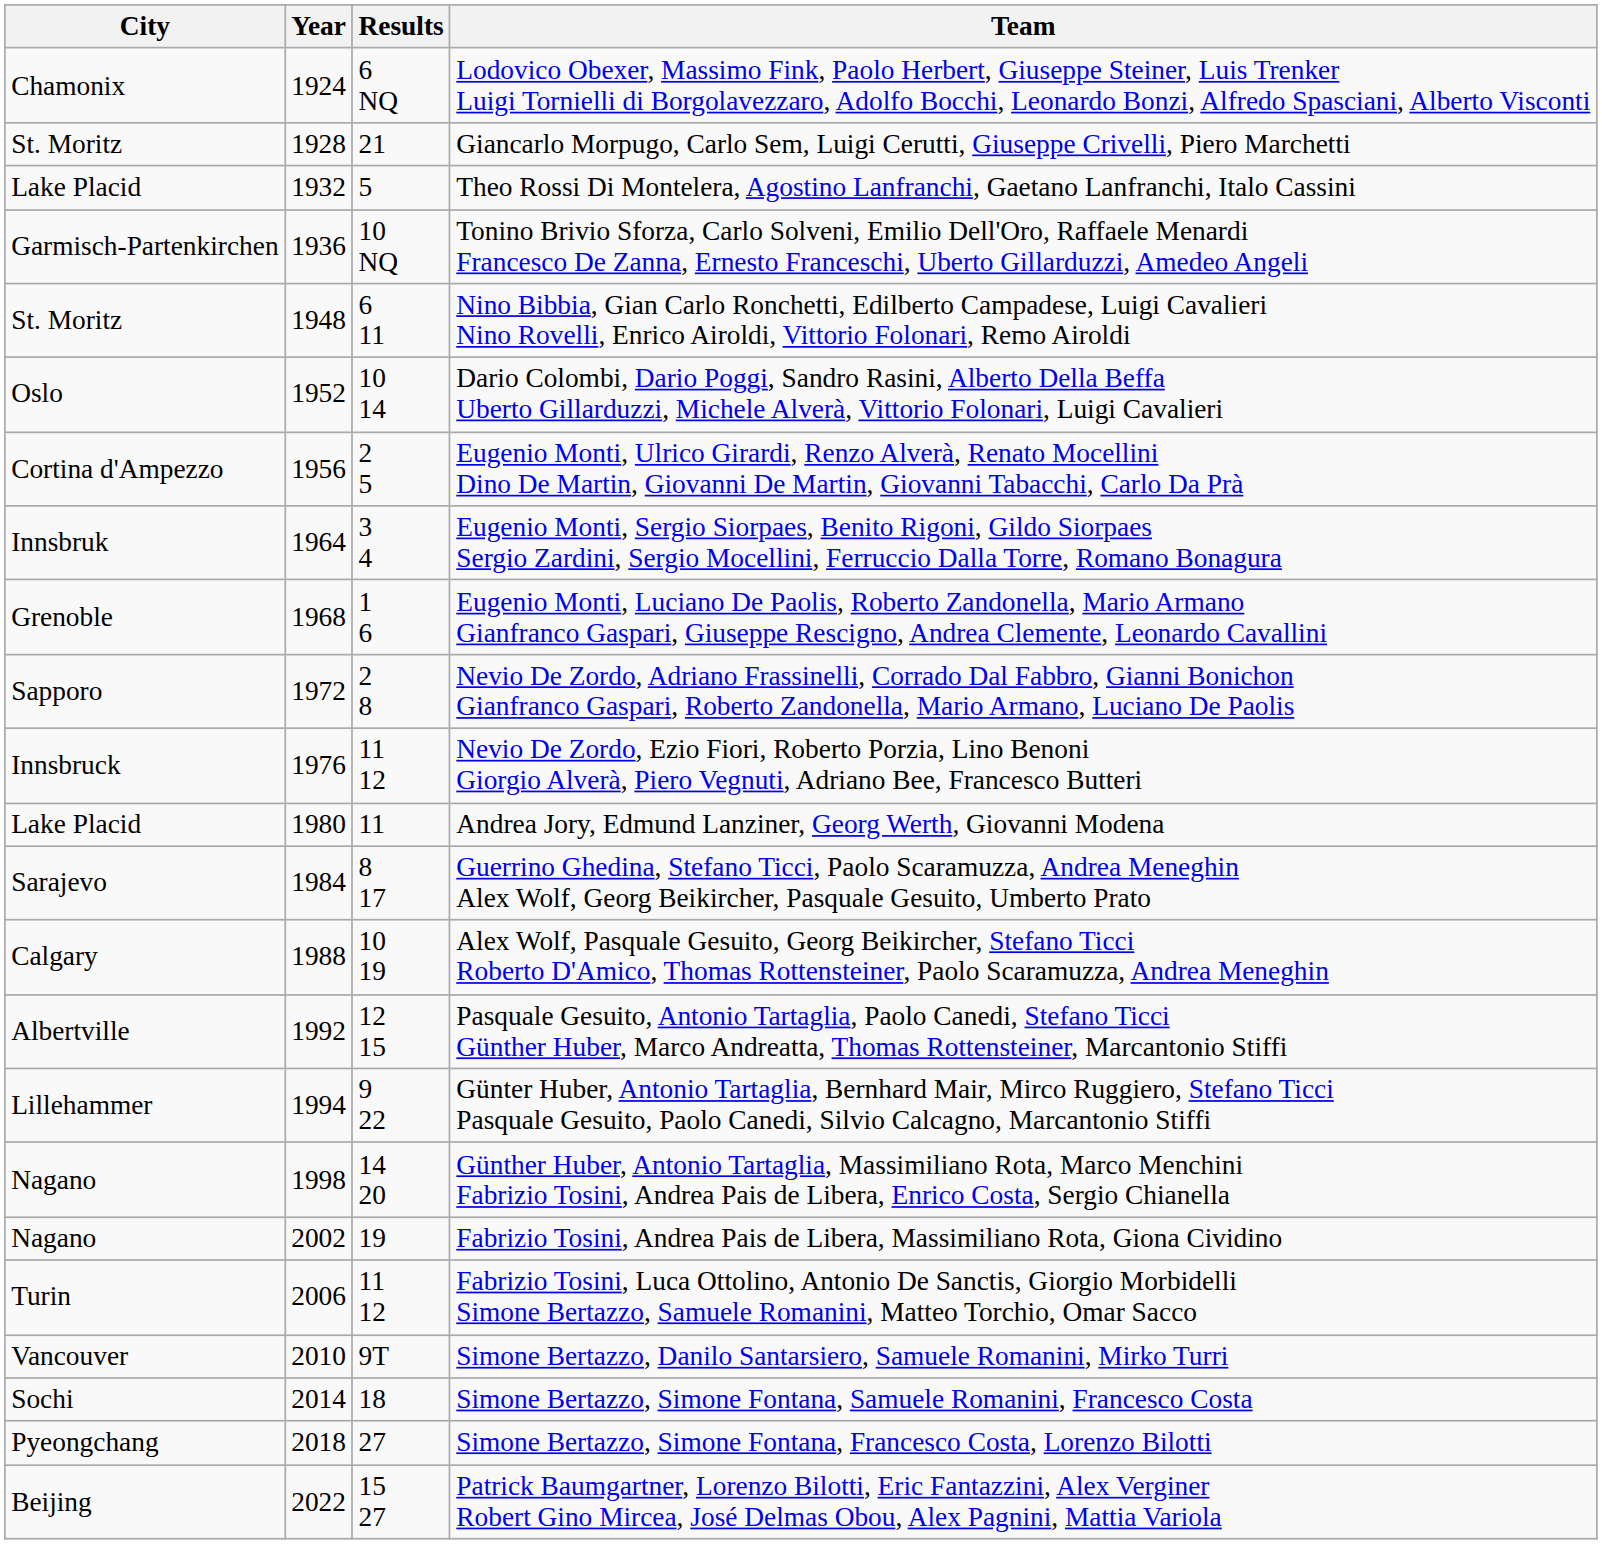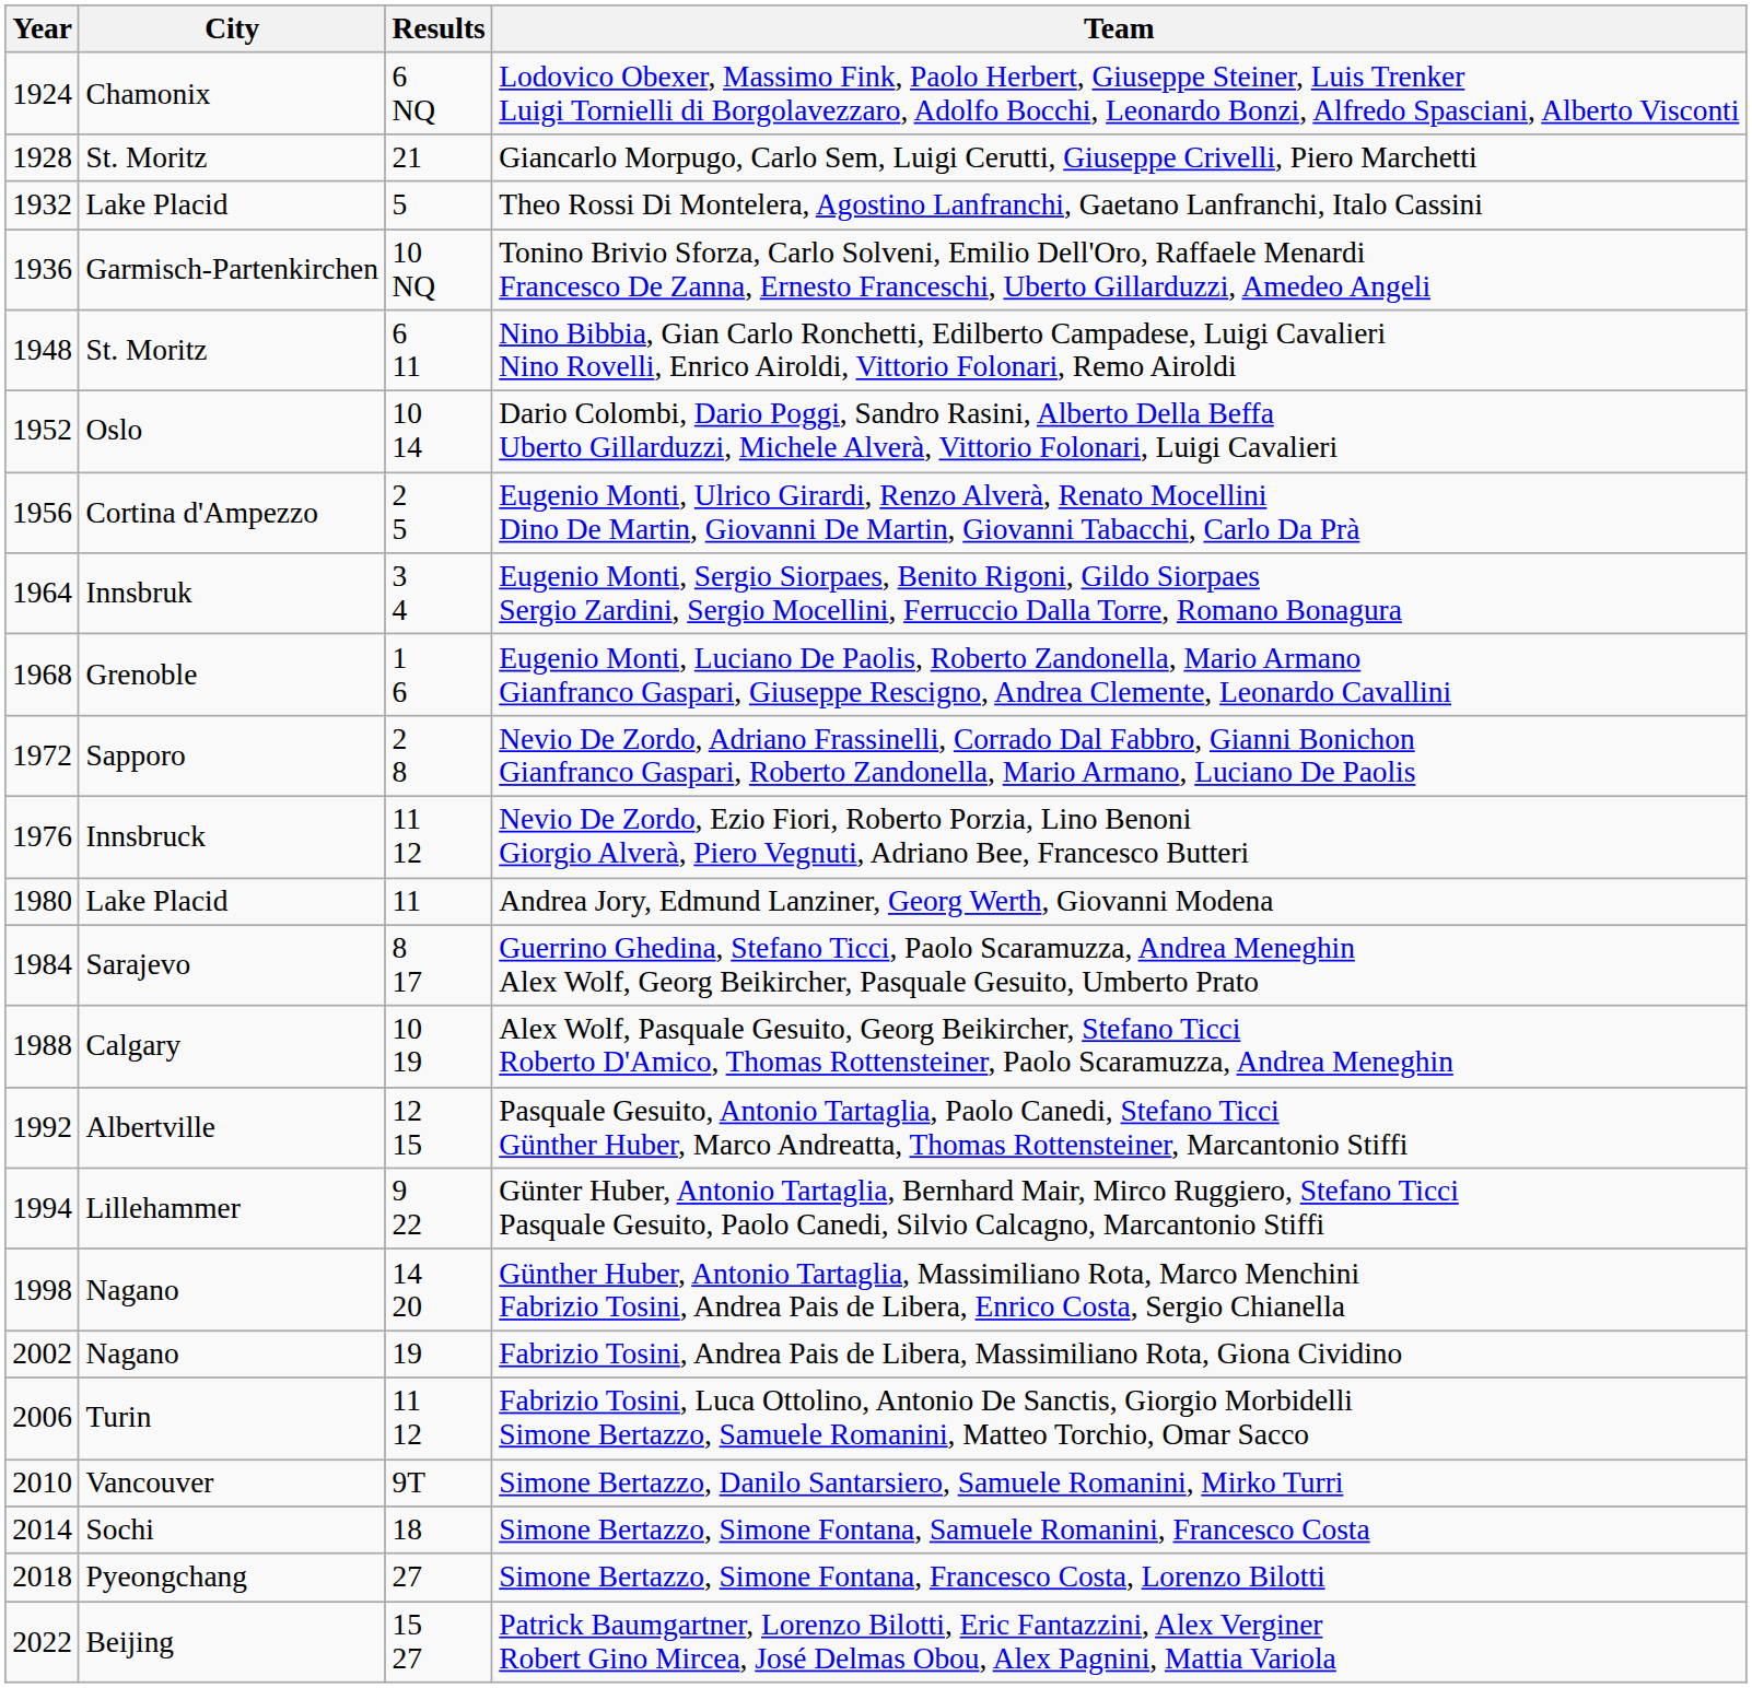columns swapped: Year <-> City
